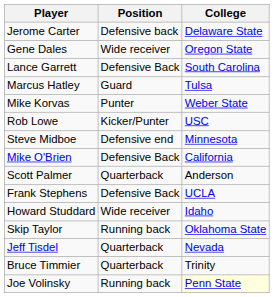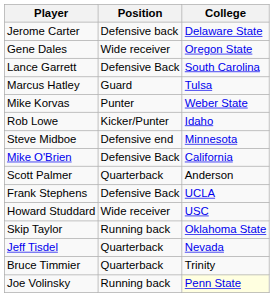Rob Lowe | College: USC -> Idaho
Howard Studdard | College: Idaho -> USC
